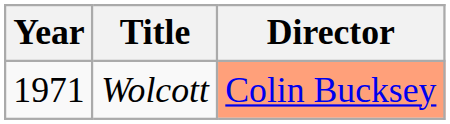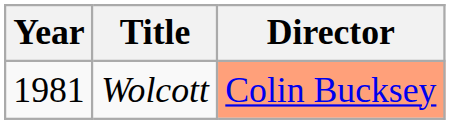Wolcott | Year: 1971 -> 1981
